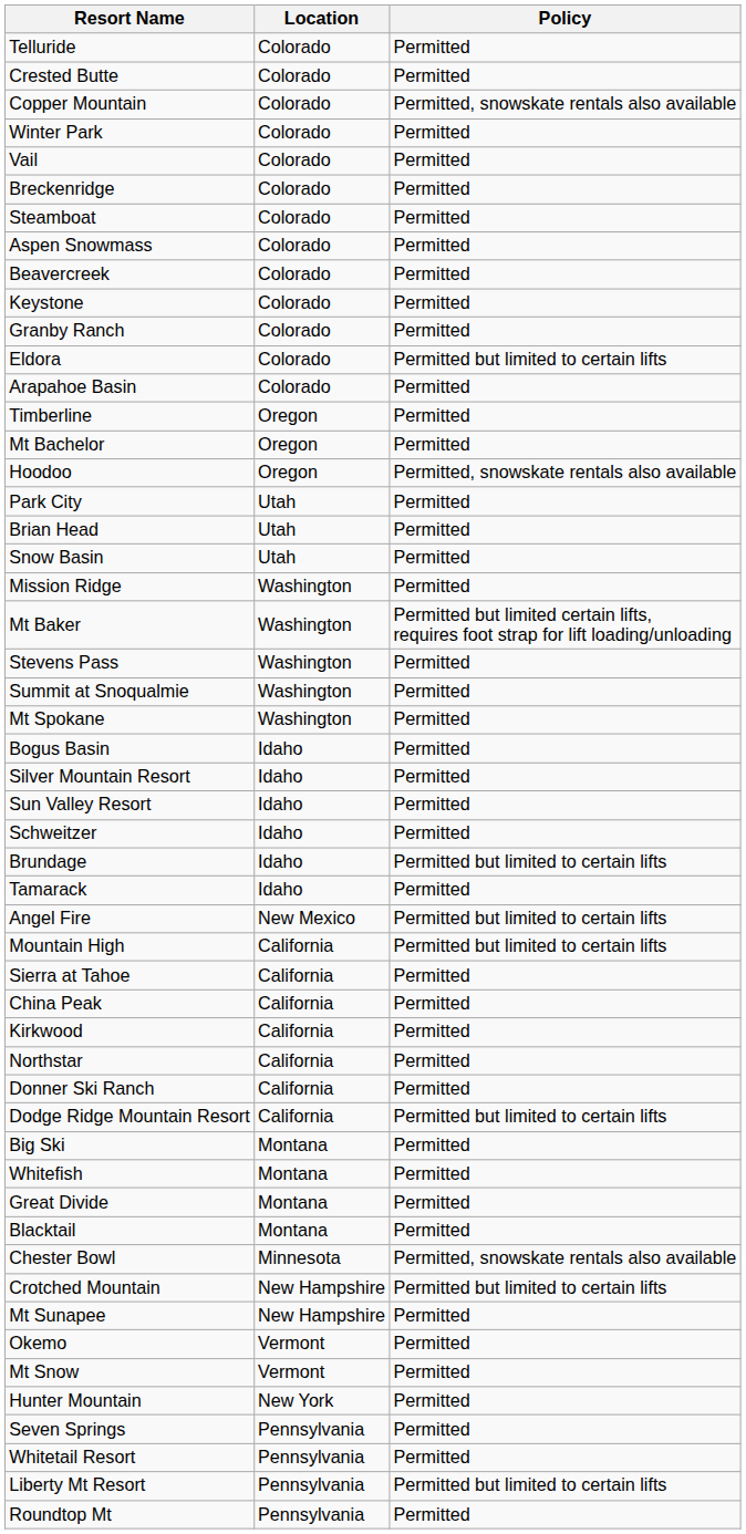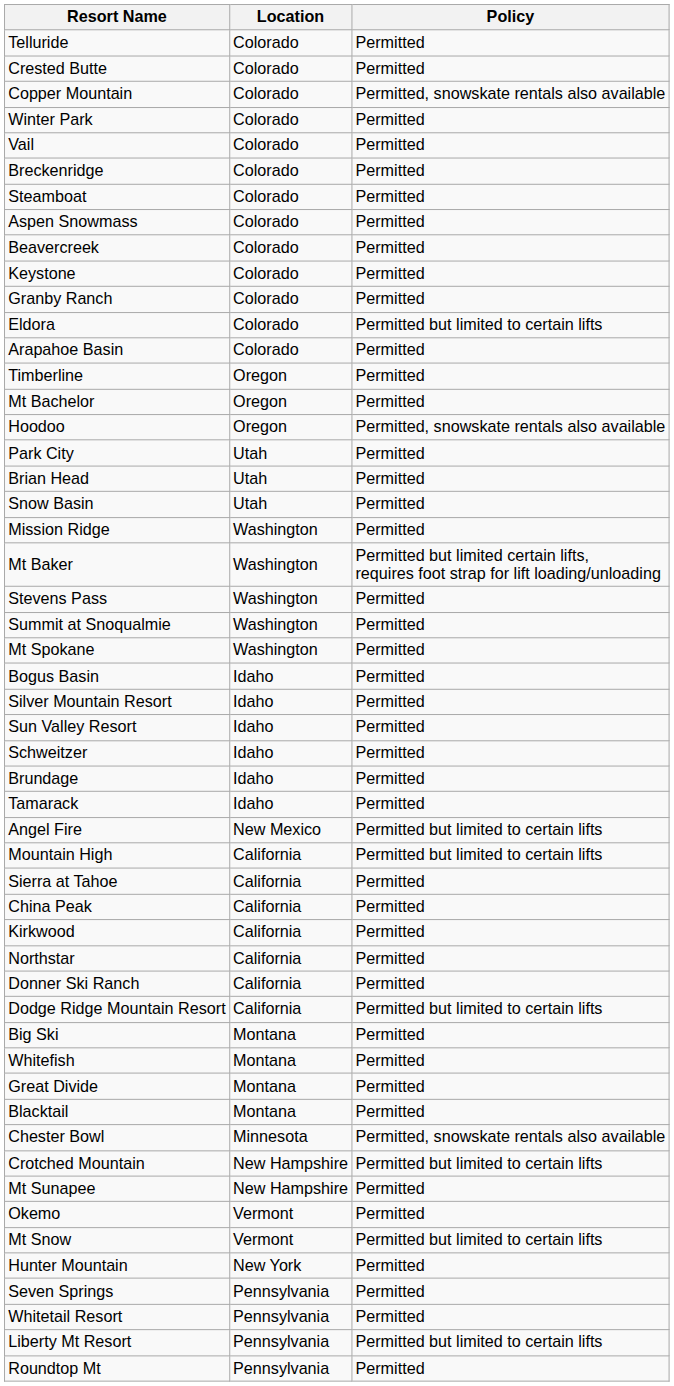Brundage | Policy: Permitted but limited to certain lifts -> Permitted
Mt Snow | Policy: Permitted -> Permitted but limited to certain lifts
